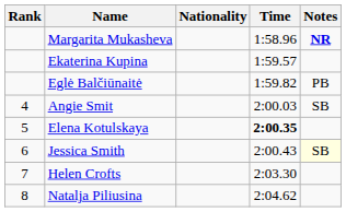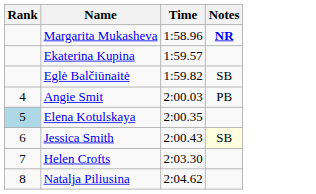- column: Nationality
Eglė Balčiūnaitė | Notes: PB -> SB
Angie Smit | Notes: SB -> PB
Elena Kotulskaya | Rank: no background -> lightblue background
Elena Kotulskaya | Time: bold -> normal
